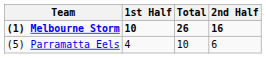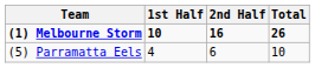columns swapped: 2nd Half <-> Total
